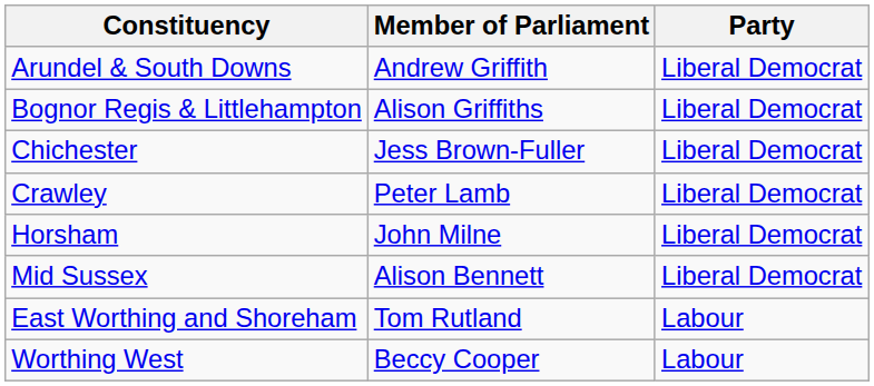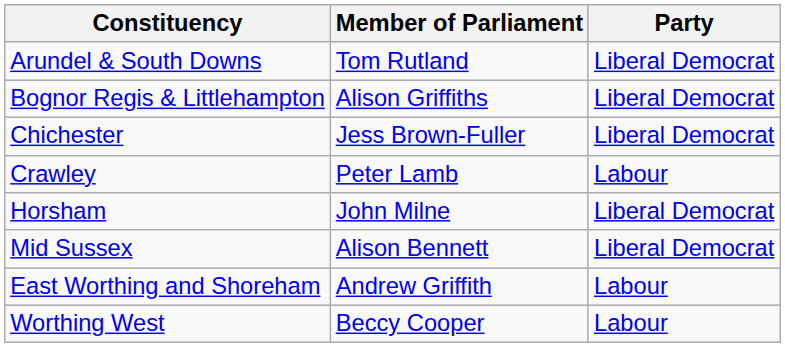Arundel & South Downs | Member of Parliament: Andrew Griffith -> Tom Rutland
Crawley | Party: Liberal Democrat -> Labour
East Worthing and Shoreham | Member of Parliament: Tom Rutland -> Andrew Griffith
